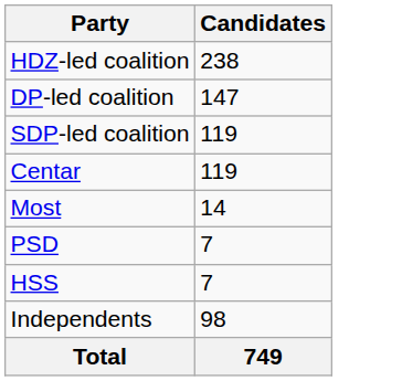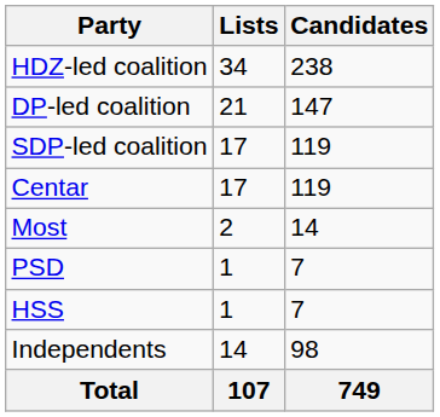+ column: Lists | 34 | 21 | 17 | 17 | 2 | 1 | 1 | 14 | 107
